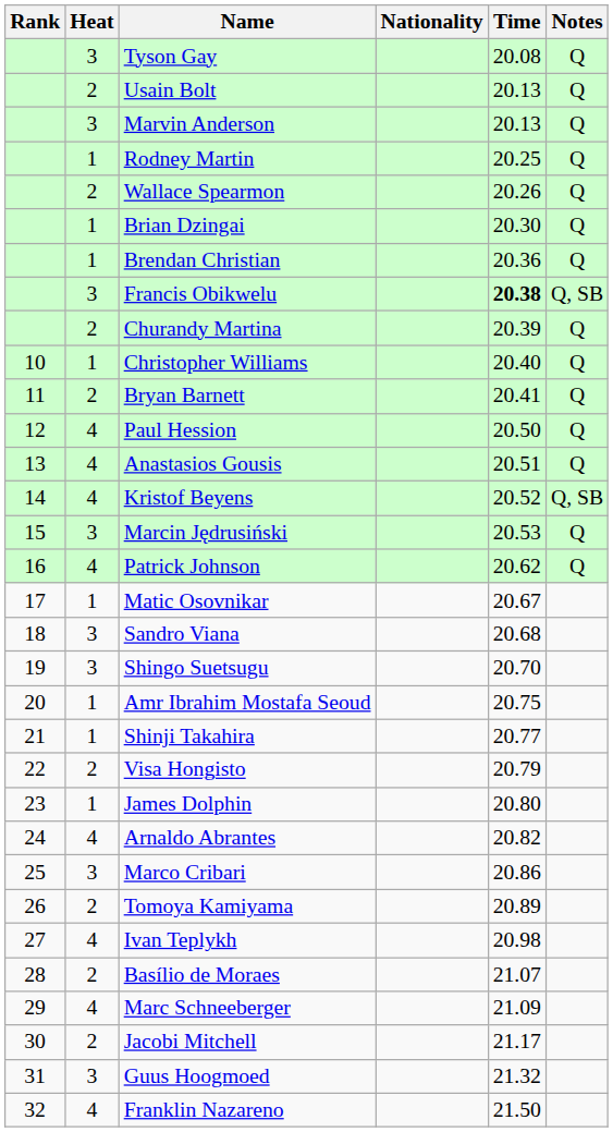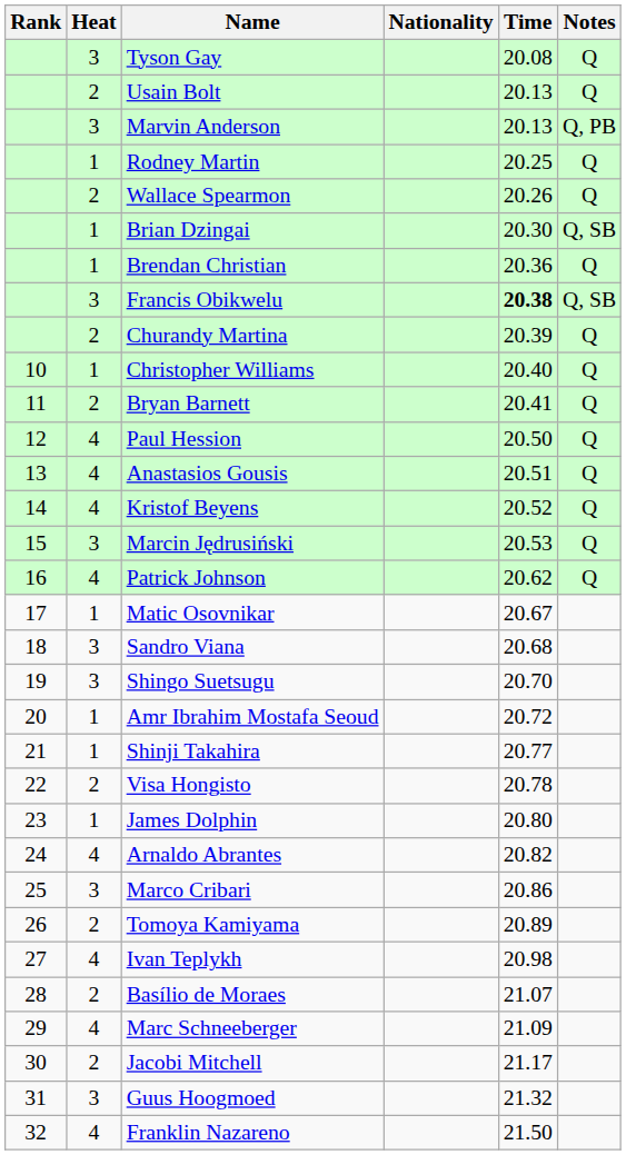Marvin Anderson | Notes: Q -> Q, PB
Brian Dzingai | Notes: Q -> Q, SB
Kristof Beyens | Notes: Q, SB -> Q
Amr Ibrahim Mostafa Seoud | Time: 20.75 -> 20.72
Visa Hongisto | Time: 20.79 -> 20.78
